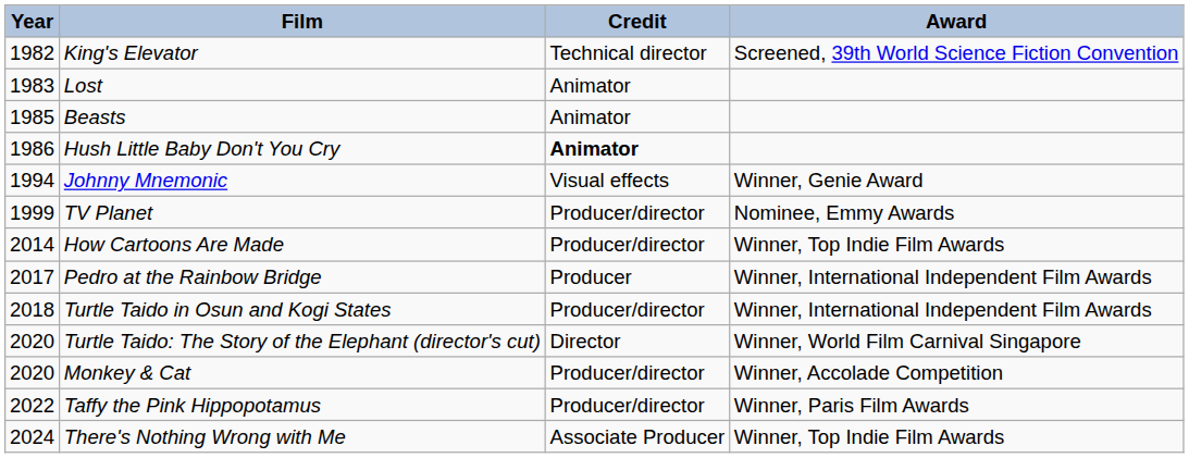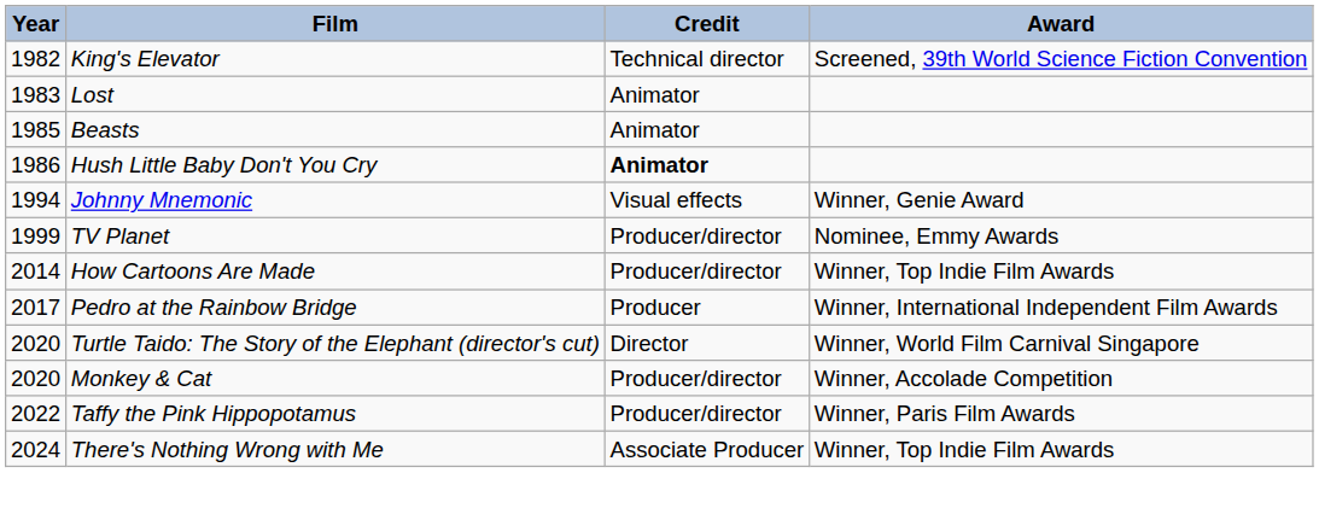- row: 2018 | Turtle Taido in Osun and Kogi States | Producer/director | Winner, International Independent Film Awards
